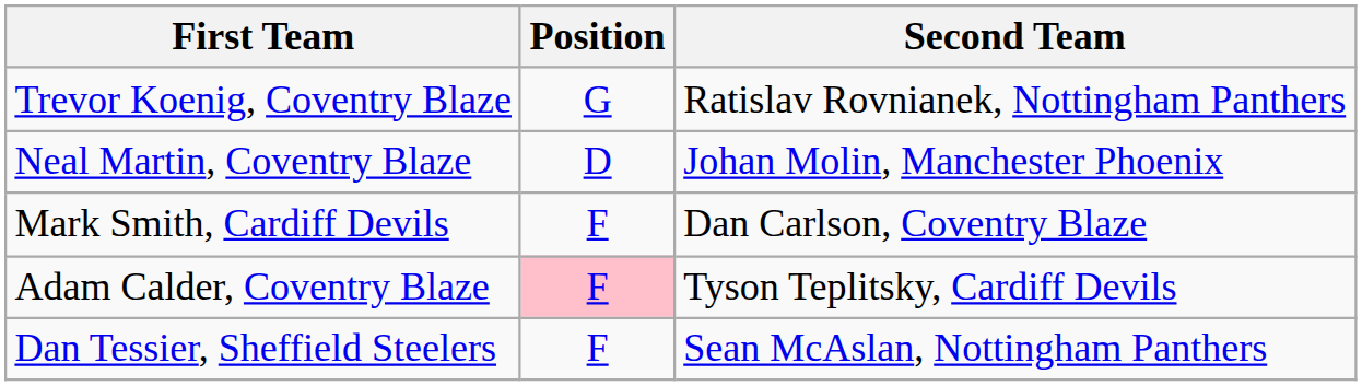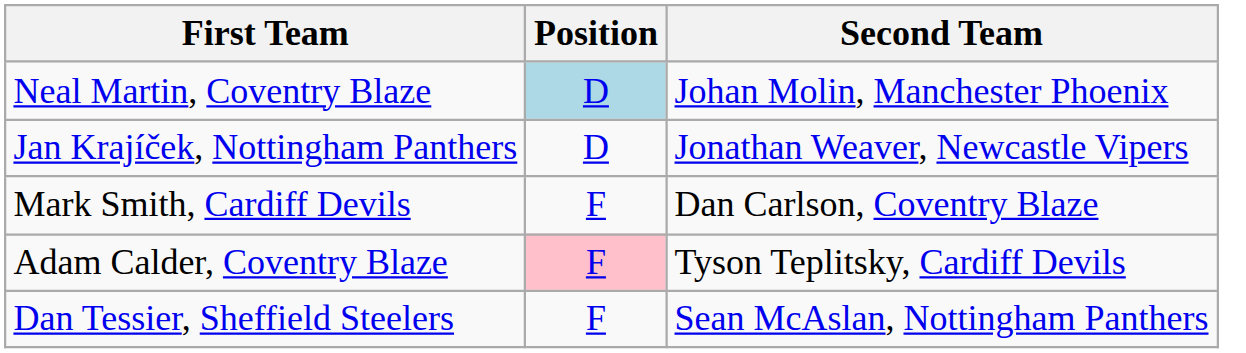- row: Trevor Koenig, Coventry Blaze | G | Ratislav Rovnianek, Nottingham Panthers
Neal Martin, Coventry Blaze | Position: no background -> lightblue background
+ row: Jan Krajíček, Nottingham Panthers | D | Jonathan Weaver, Newcastle Vipers
